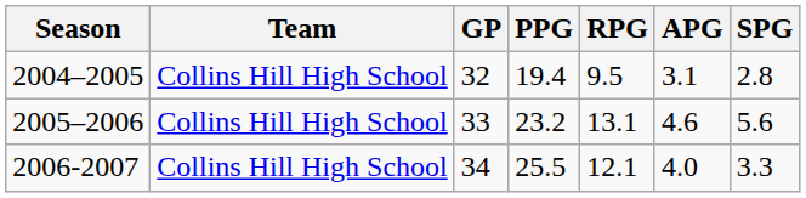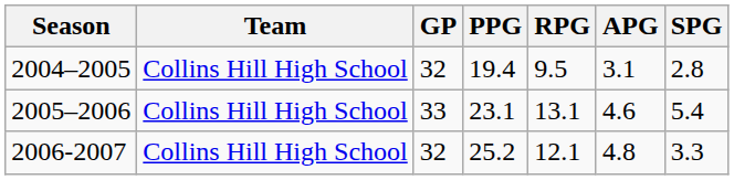2005–2006 | PPG: 23.2 -> 23.1
2005–2006 | SPG: 5.6 -> 5.4
2006-2007 | GP: 34 -> 32
2006-2007 | PPG: 25.5 -> 25.2
2006-2007 | APG: 4.0 -> 4.8
